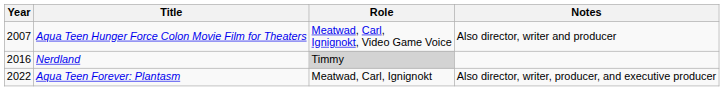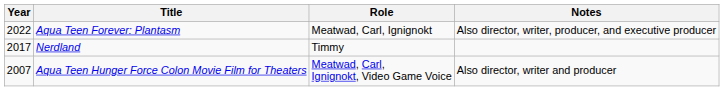rows swapped: Aqua Teen Hunger Force Colon Movie Film for Theaters <-> Aqua Teen Forever: Plantasm
Nerdland | Year: 2016 -> 2017
Nerdland | Role: lightgrey background -> no background
